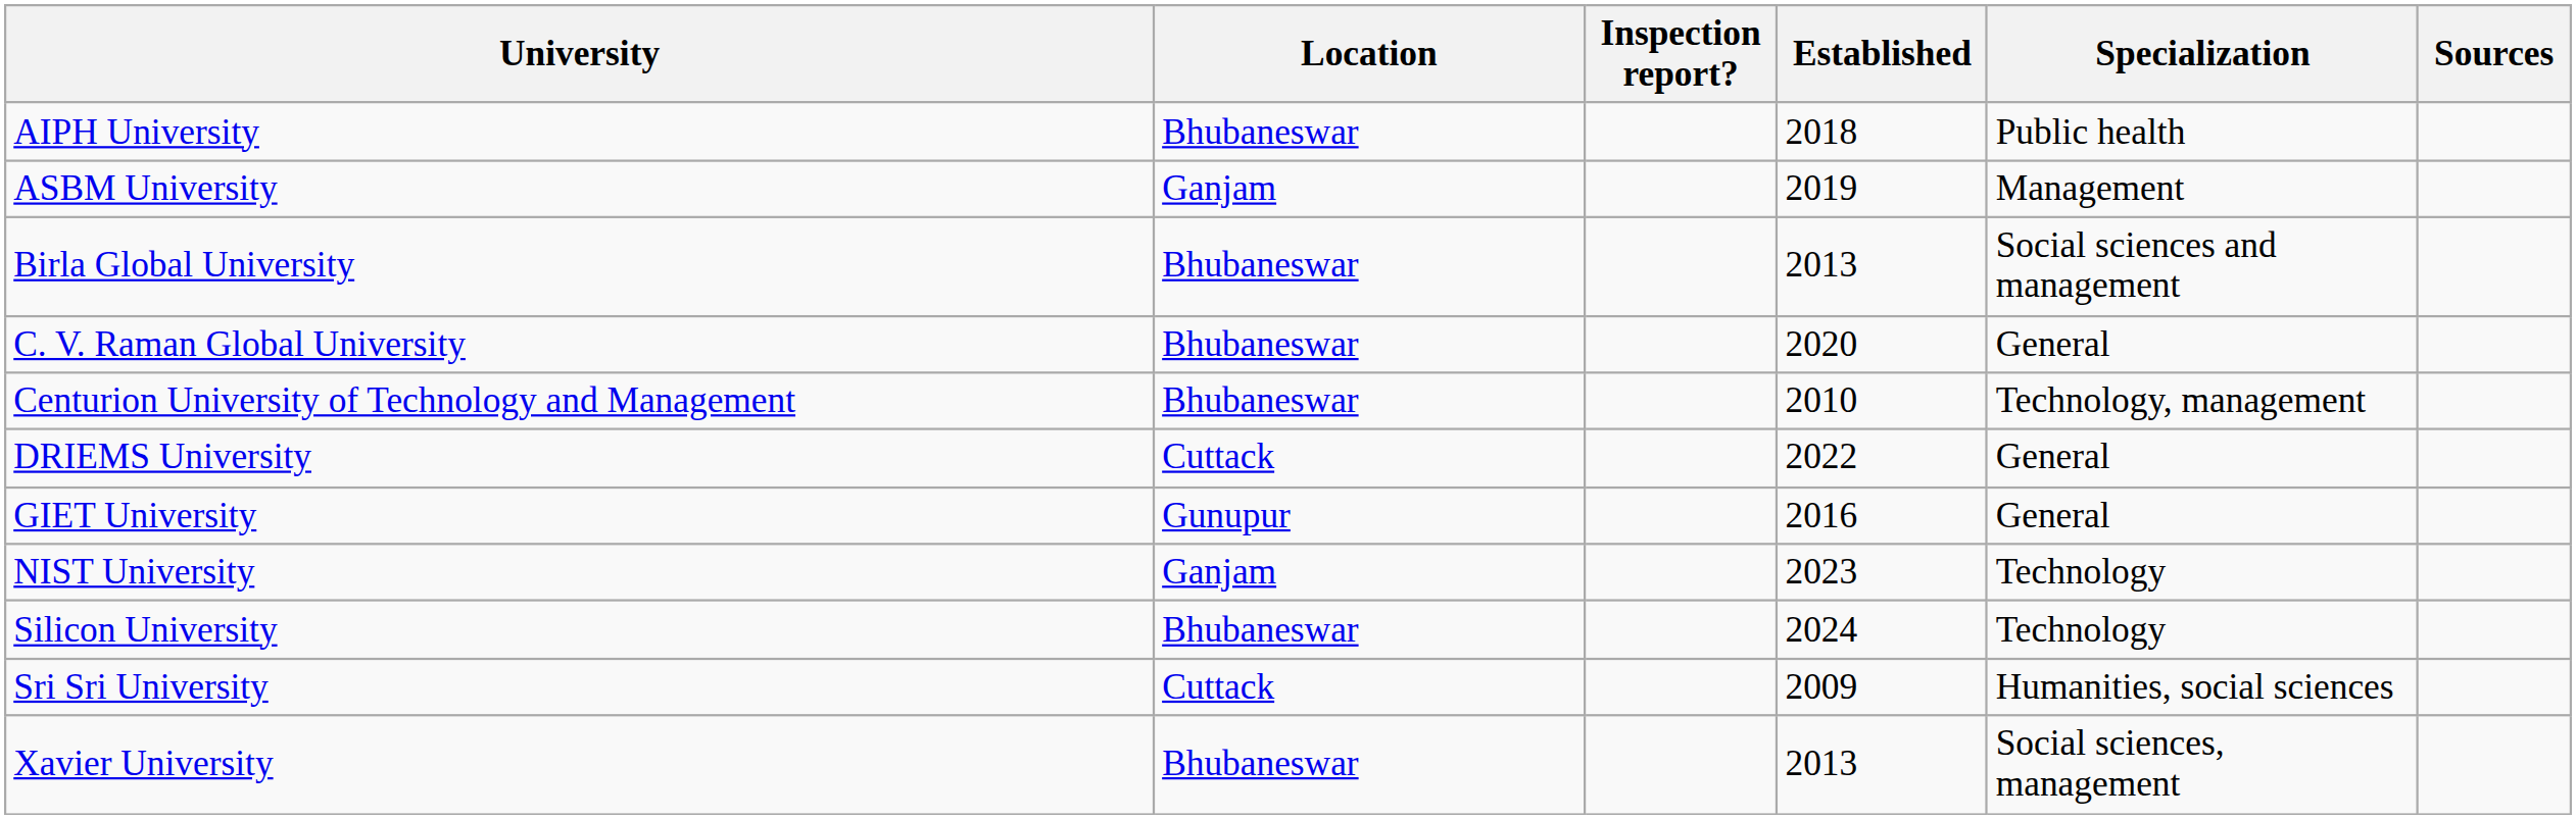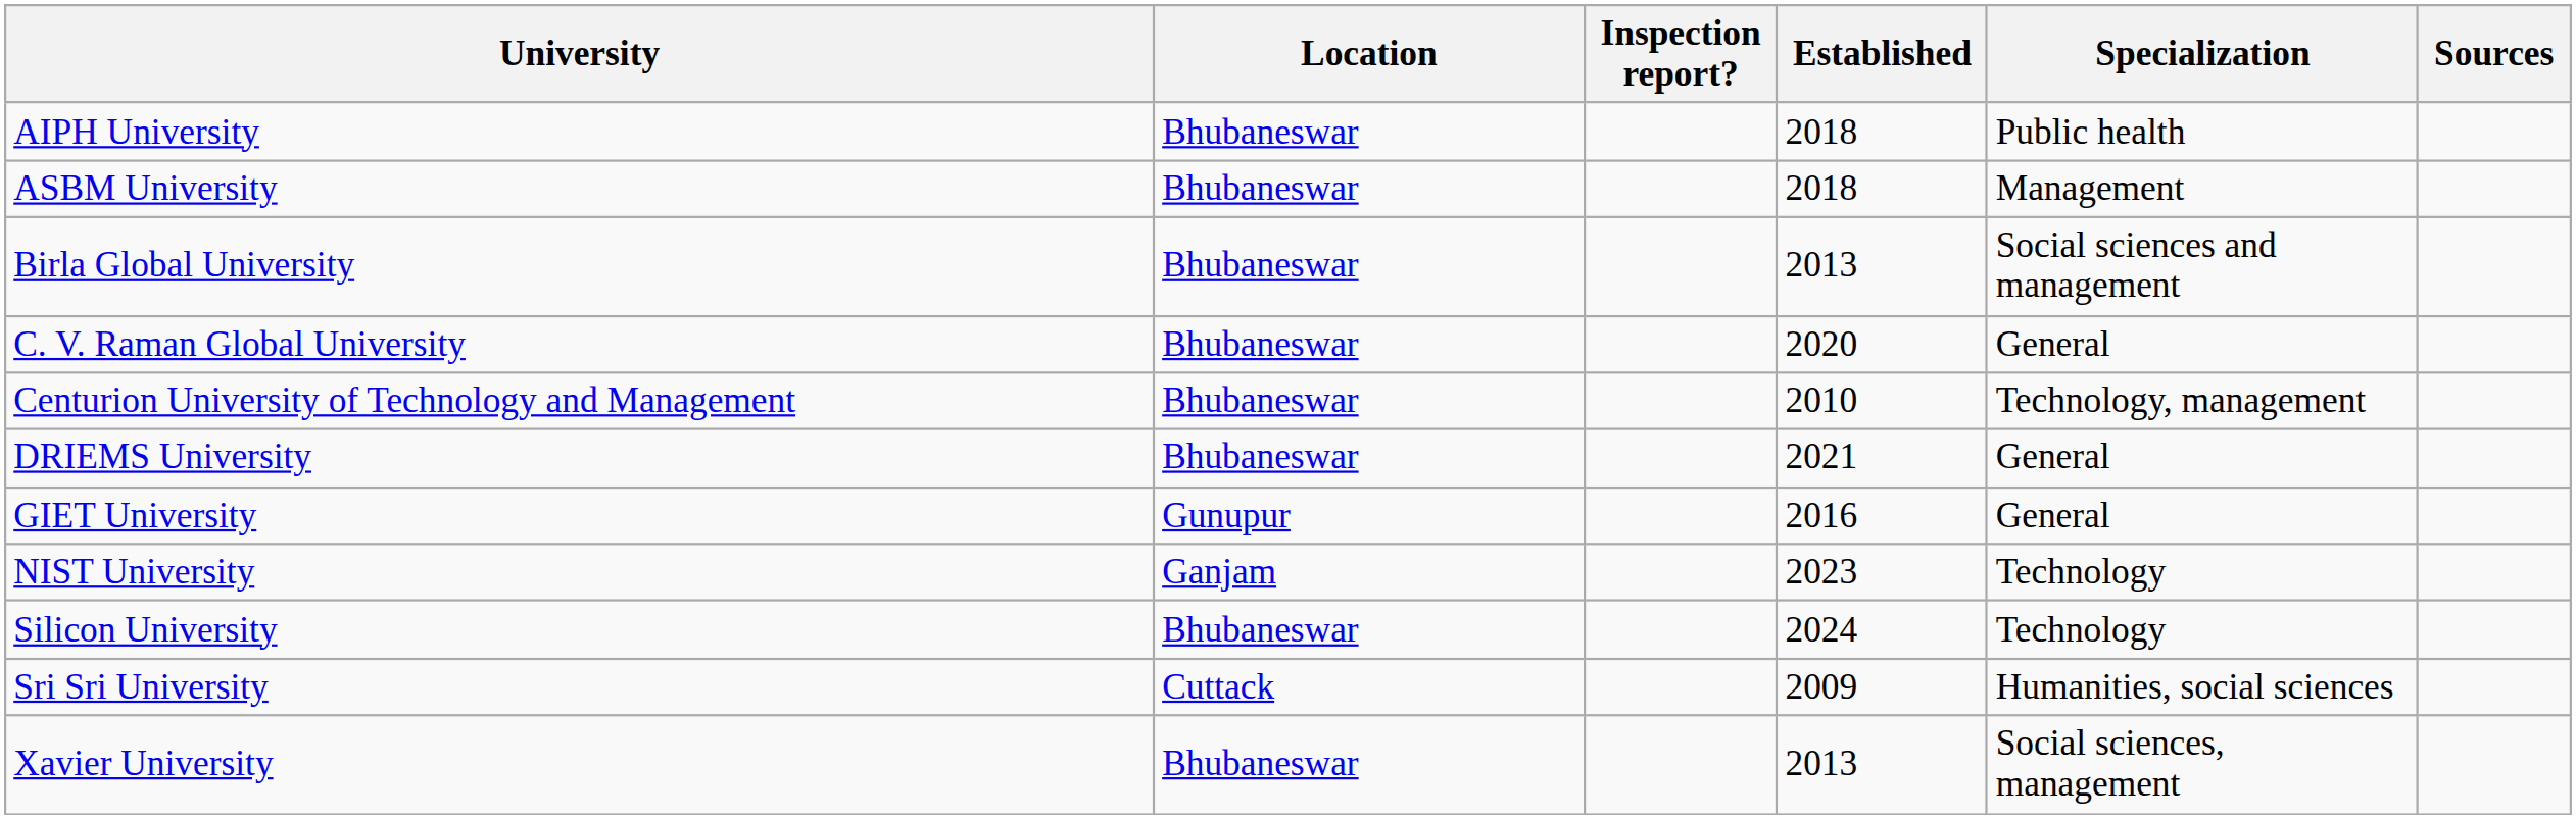ASBM University | Location: Ganjam -> Bhubaneswar
ASBM University | Established: 2019 -> 2018
DRIEMS University | Location: Cuttack -> Bhubaneswar
DRIEMS University | Established: 2022 -> 2021
